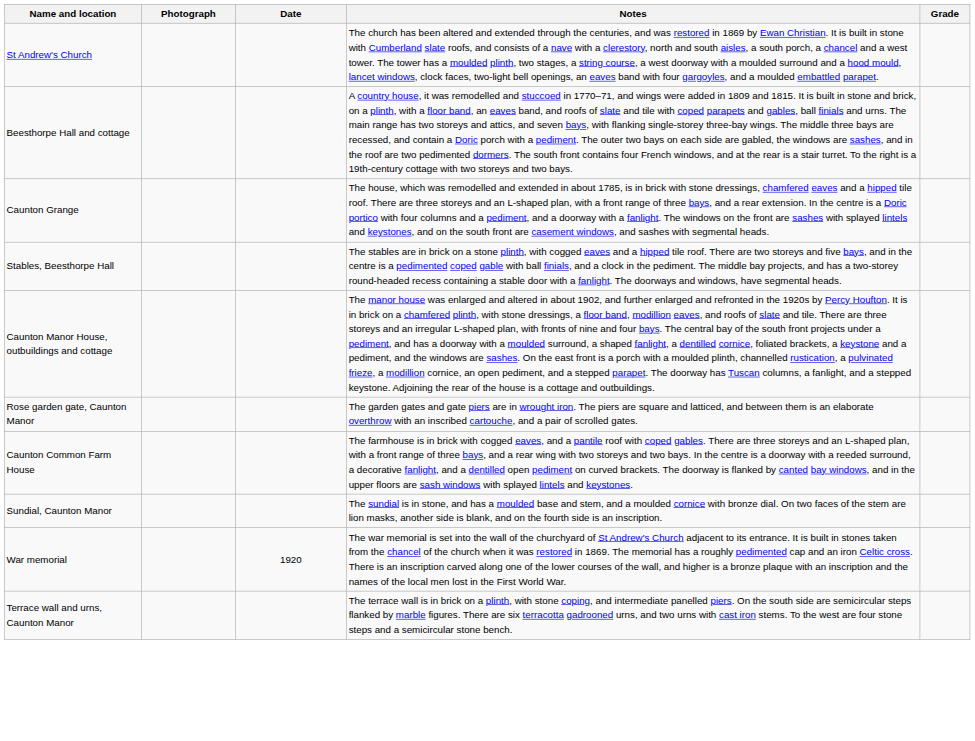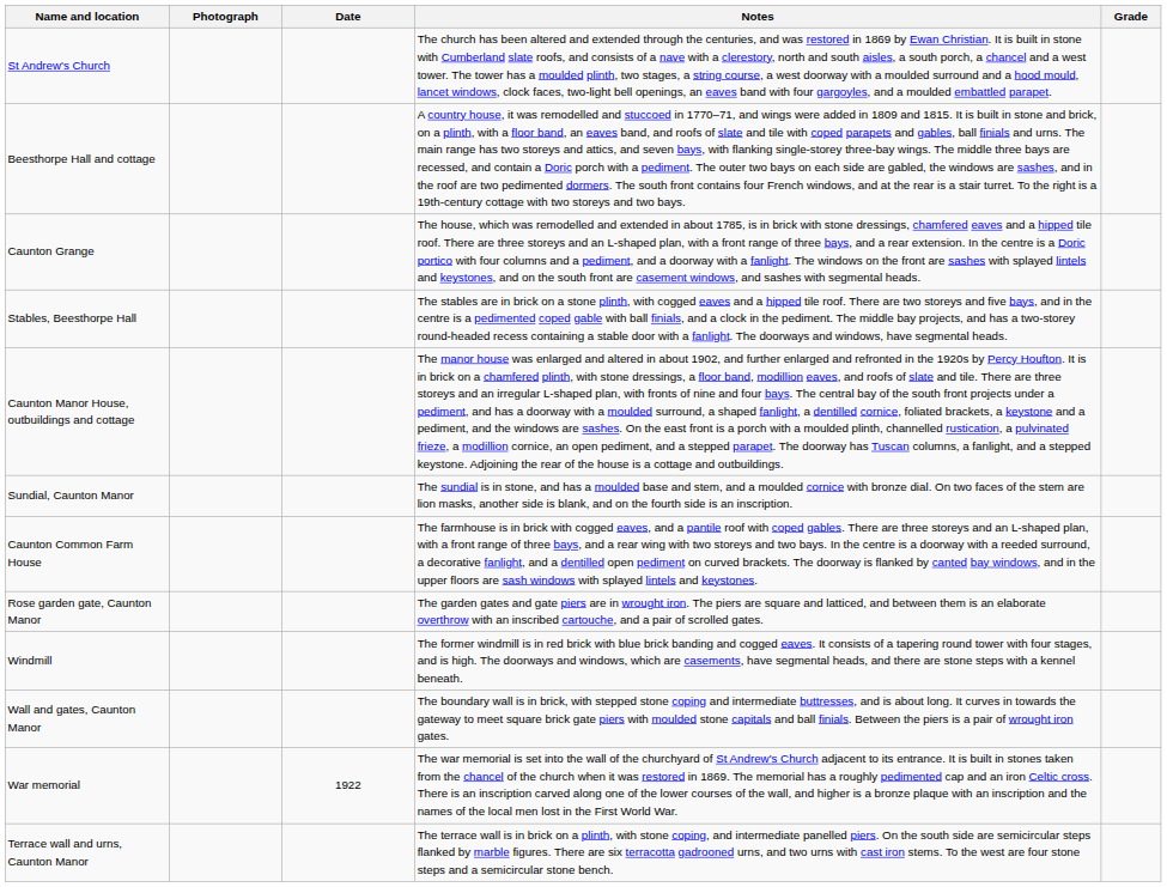rows swapped: Rose garden gate, Caunton Manor <-> Sundial, Caunton Manor
+ row: Windmill | The former windmill is in red brick with blue brick banding and cogged eaves. It consists of a tapering round tower with four stages, and is high. The doorways and windows, which are casements, have segmental heads, and there are stone steps with a kennel beneath.
+ row: Wall and gates, Caunton Manor | The boundary wall is in brick, with stepped stone coping and intermediate buttresses, and is about long. It curves in towards the gateway to meet square brick gate piers with moulded stone capitals and ball finials. Between the piers is a pair of wrought iron gates.
War memorial | Date: 1920 -> 1922
